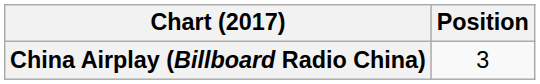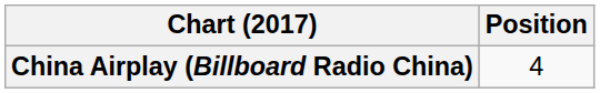China Airplay (Billboard Radio China) | Position: 3 -> 4
